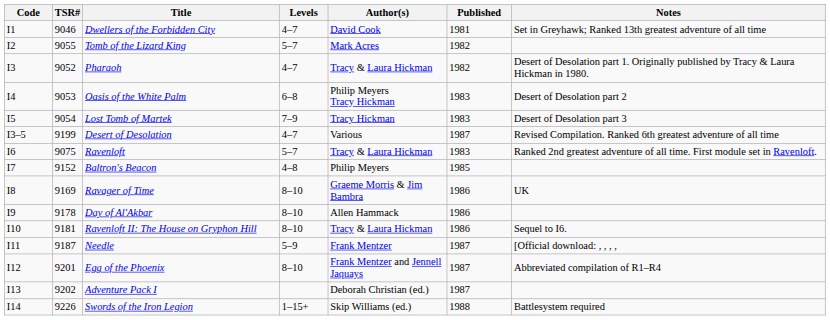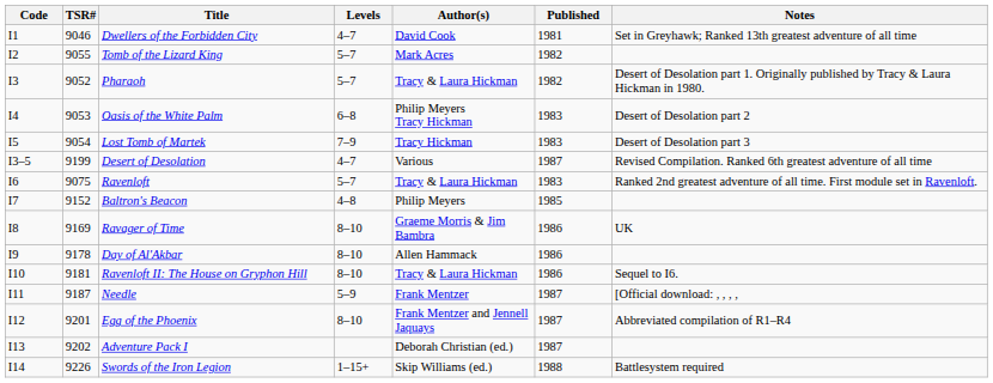Pharaoh | Levels: 4–7 -> 5–7
